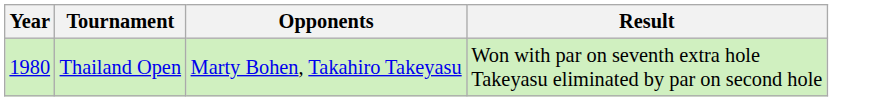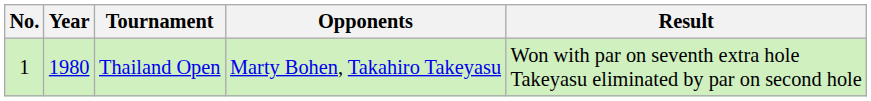+ column: No. | 1
